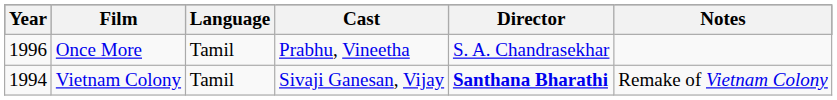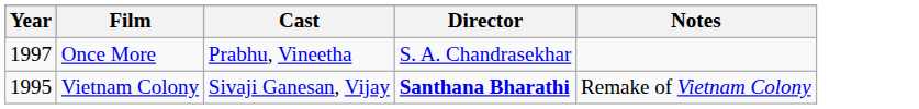- column: Language | Tamil | Tamil
Once More | Year: 1996 -> 1997
Vietnam Colony | Year: 1994 -> 1995
